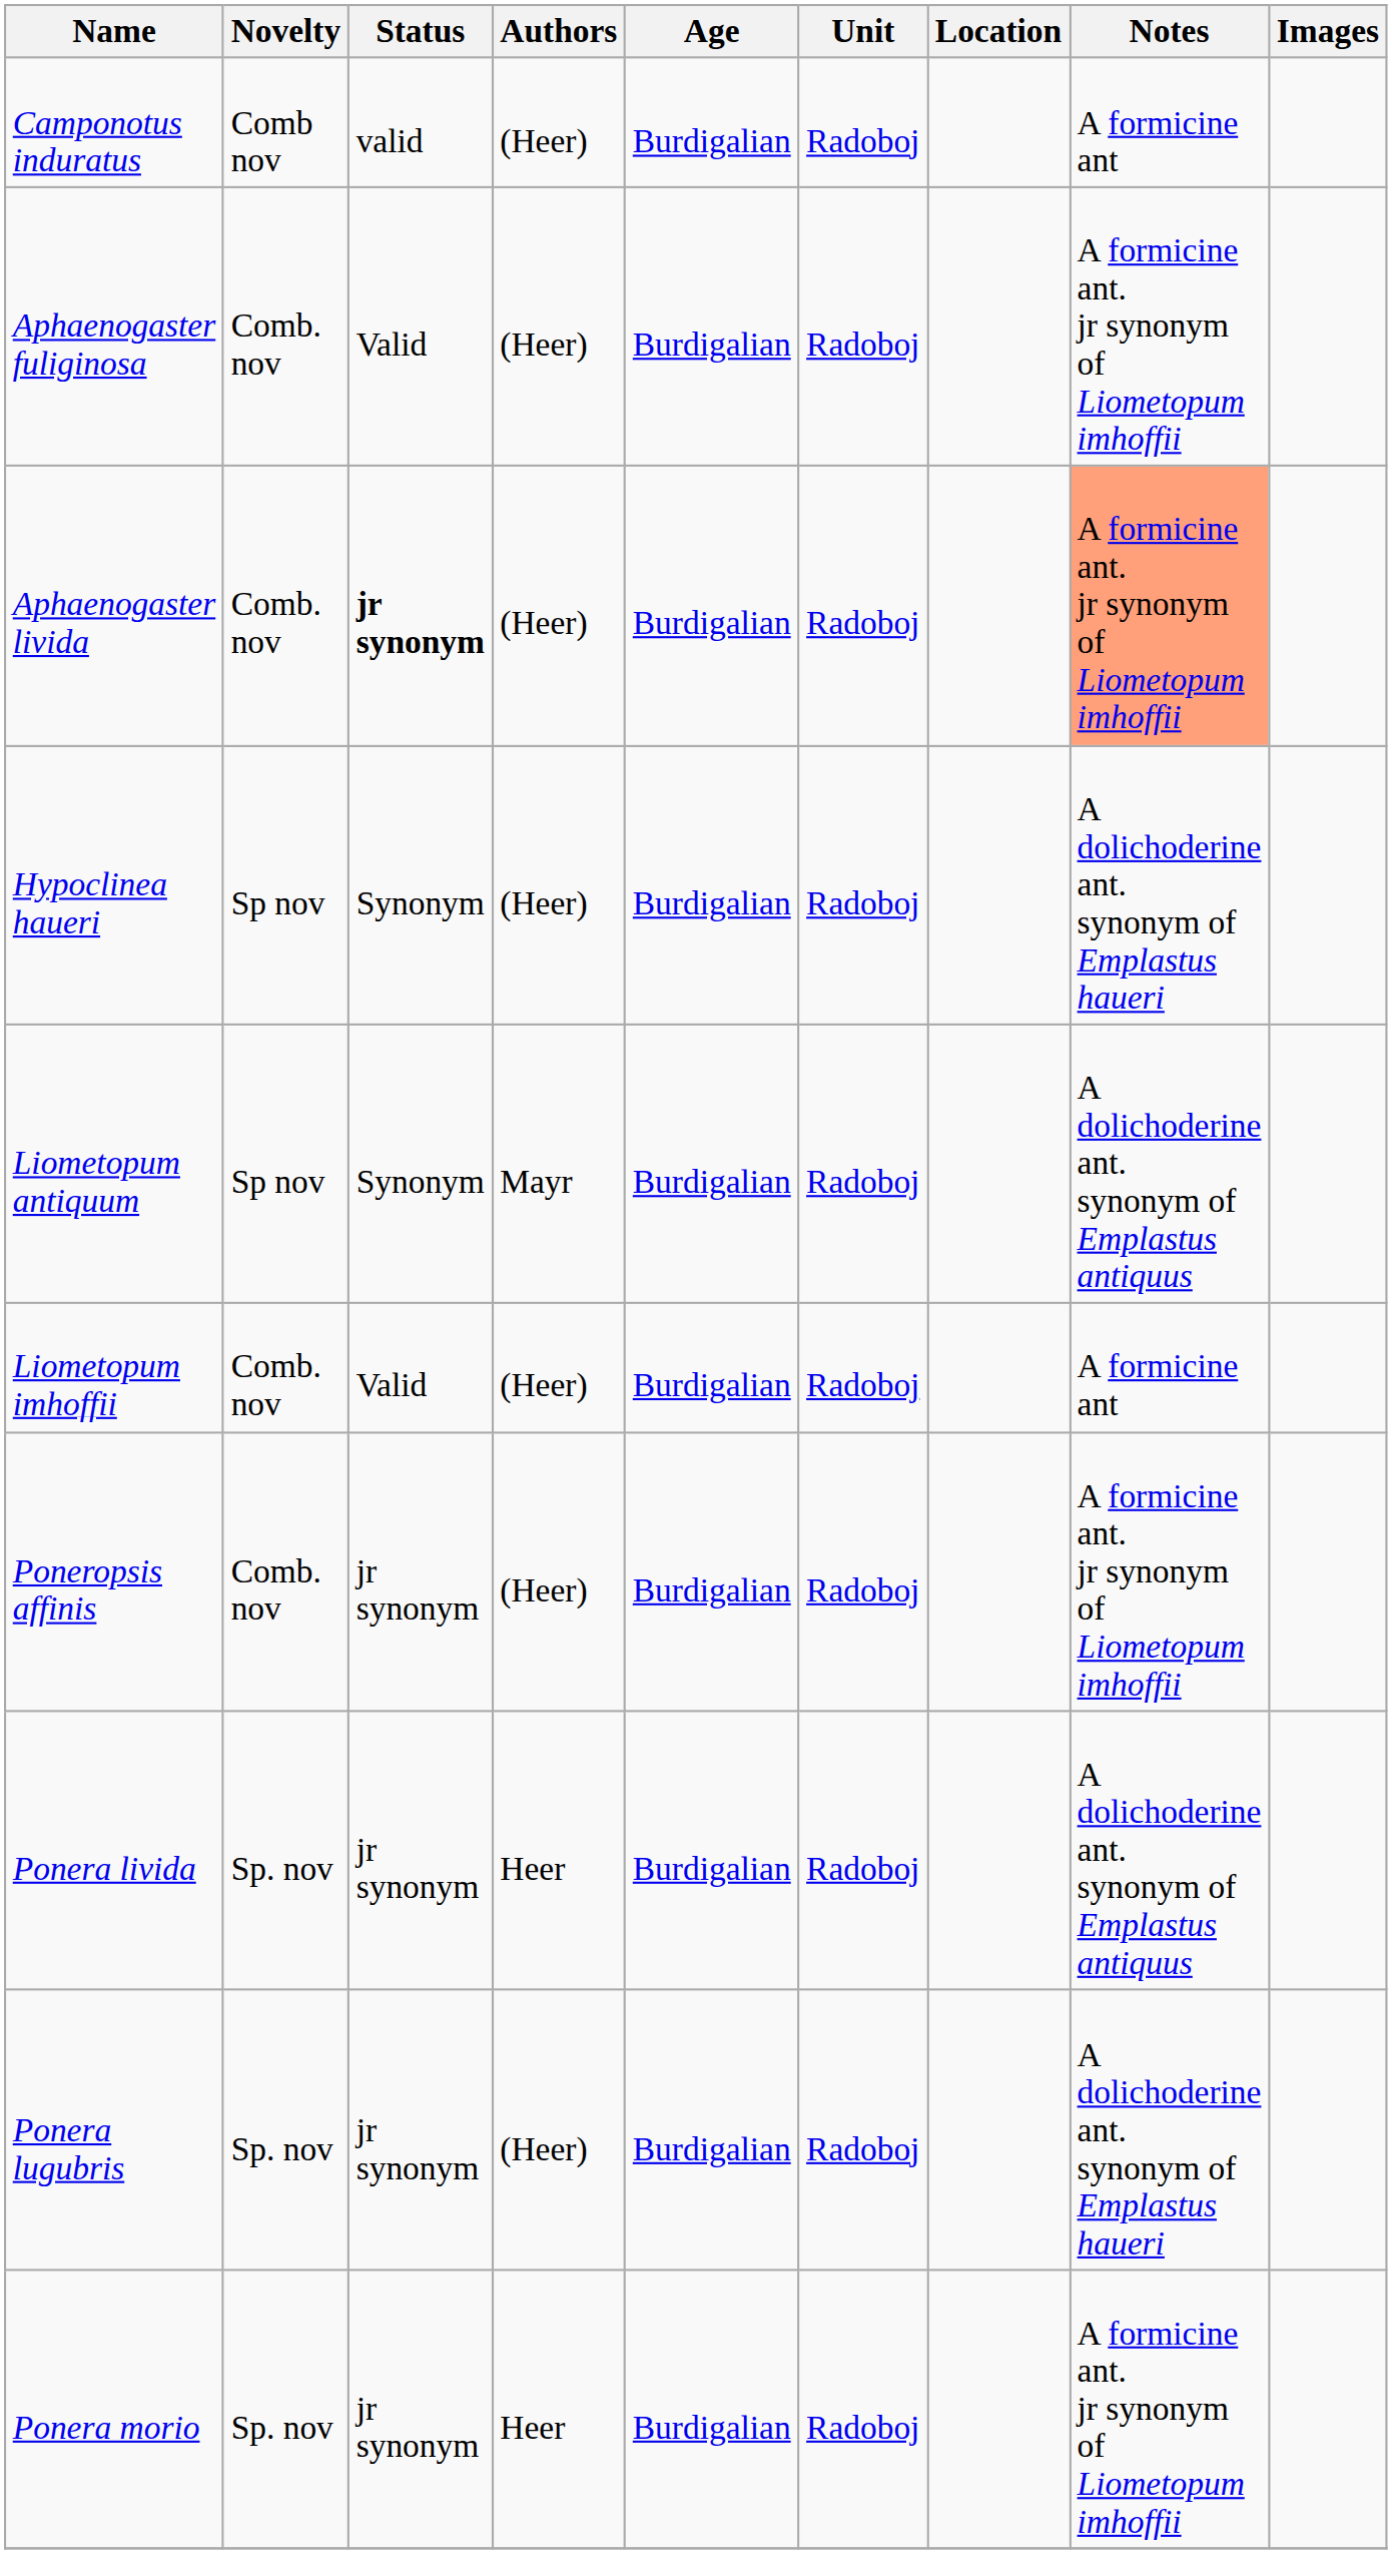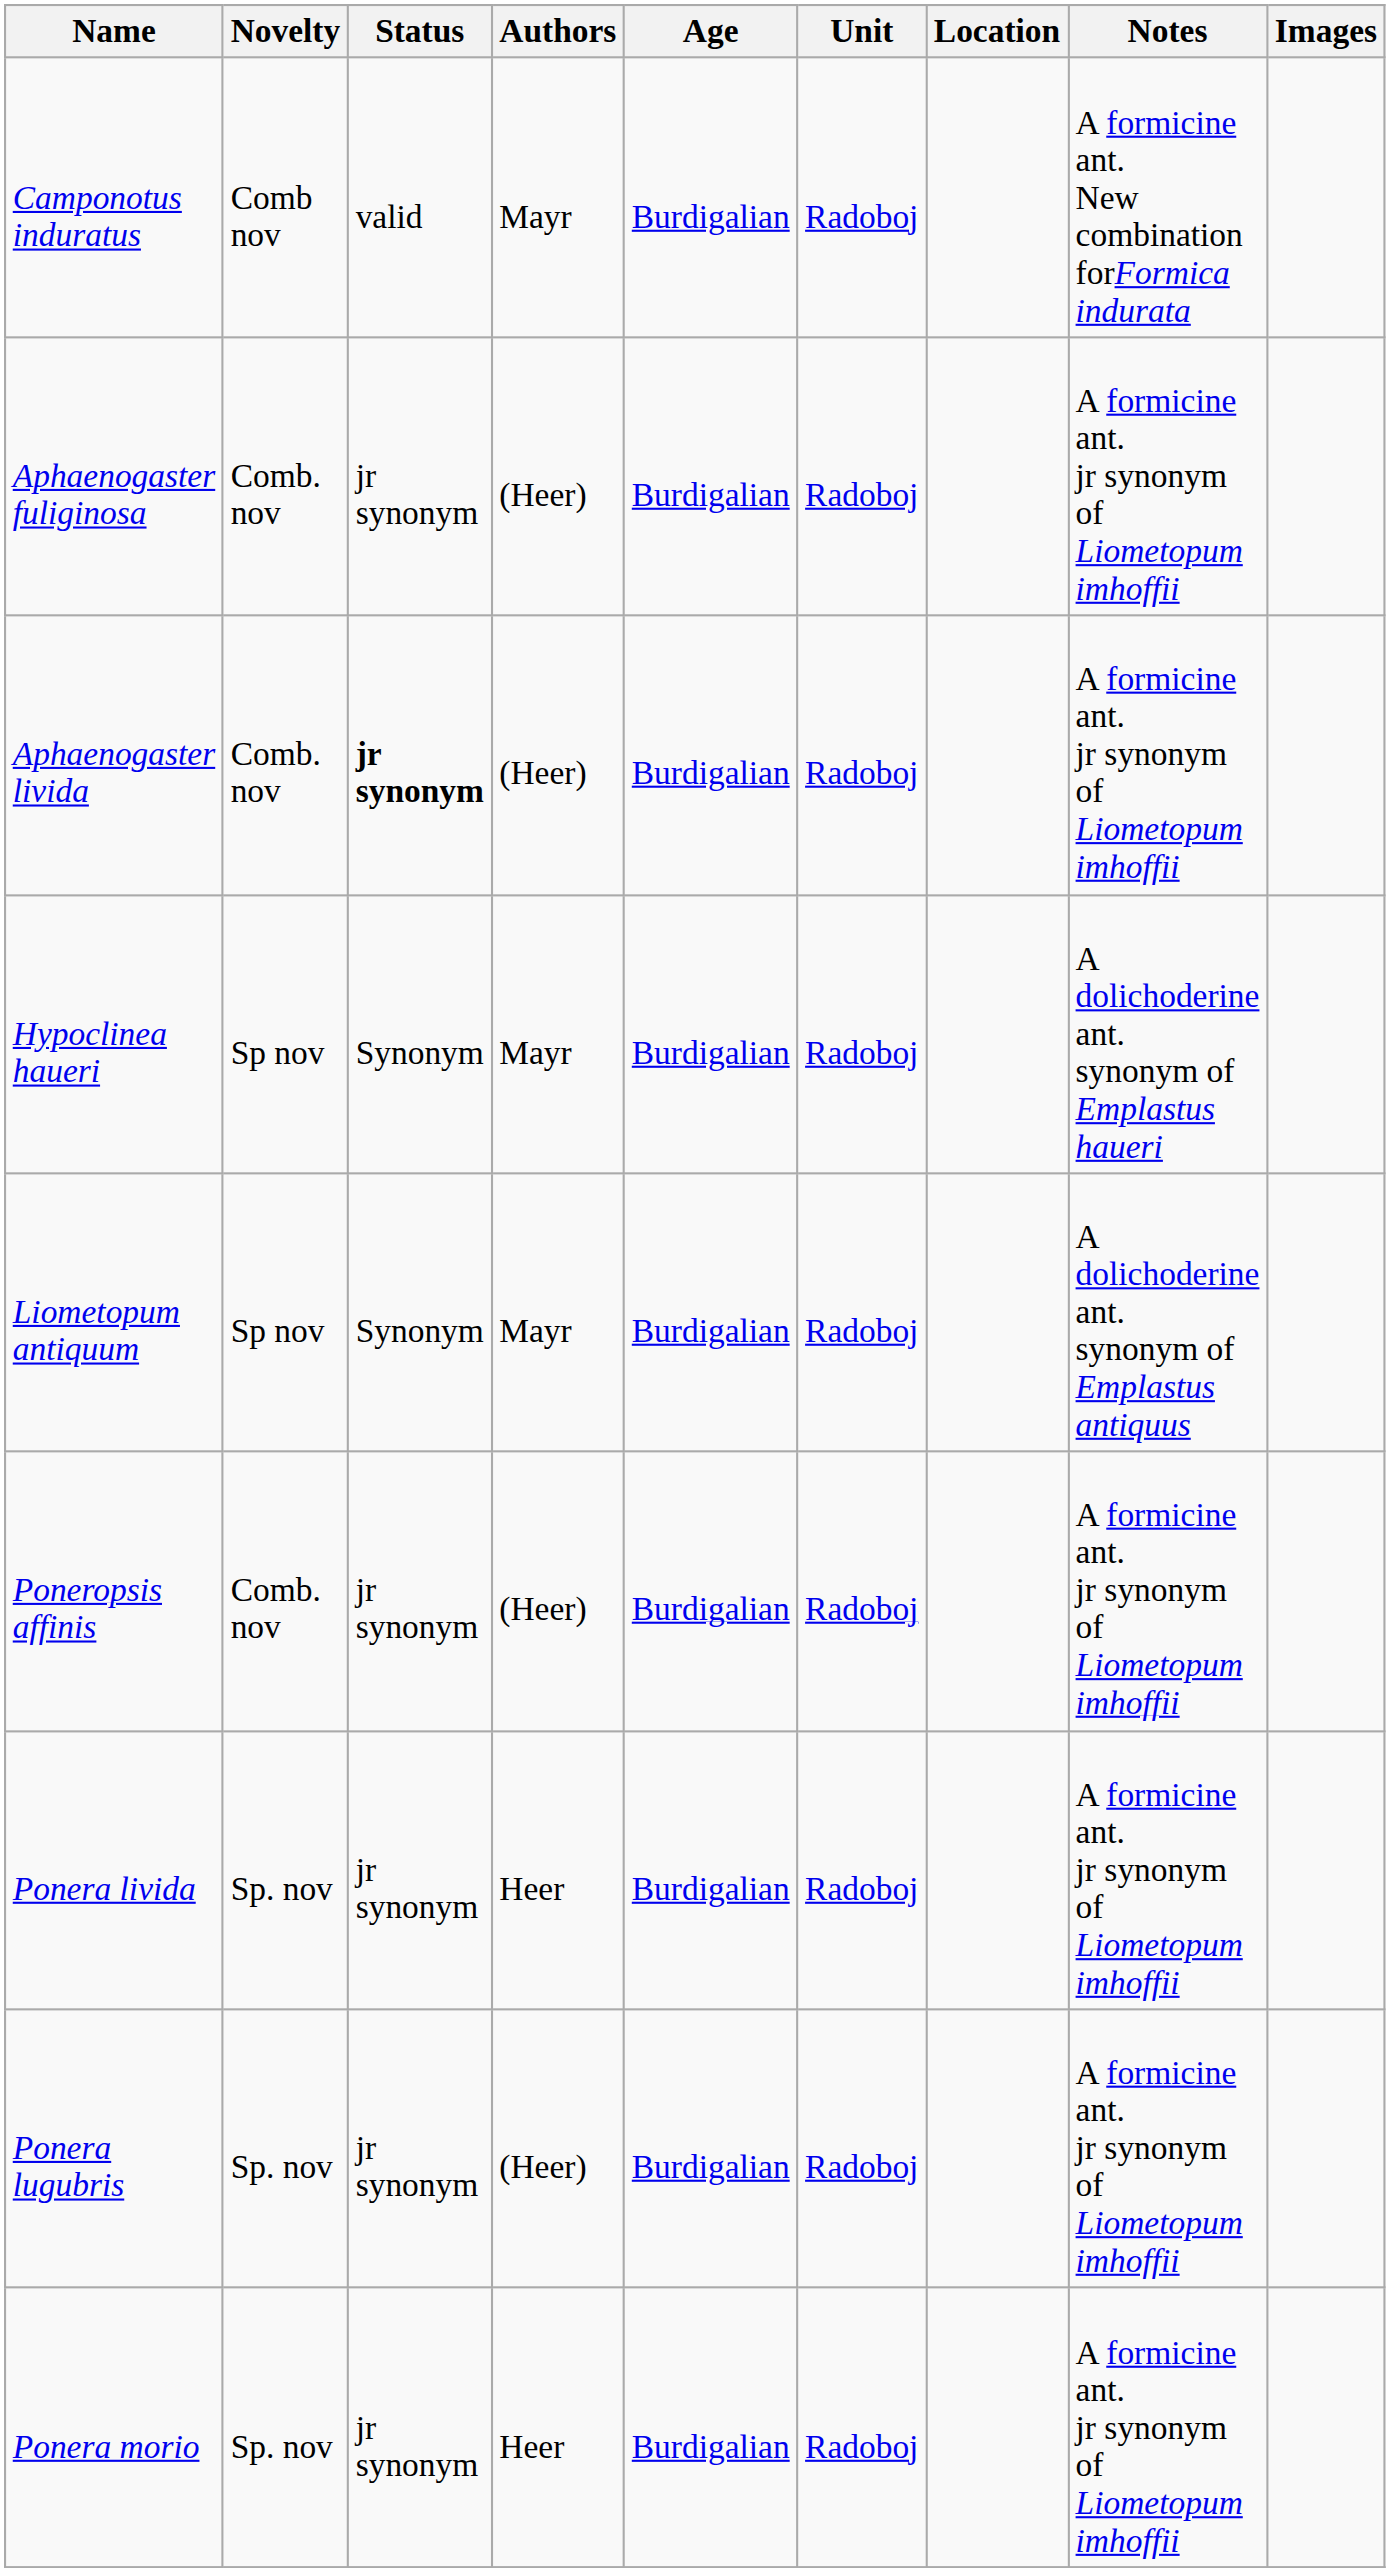Camponotus induratus | Authors: (Heer) -> Mayr
Camponotus induratus | Notes: A formicine ant -> A formicine ant. New combination forFormica indurata
Aphaenogaster fuliginosa | Status: Valid -> jr synonym
Aphaenogaster livida | Notes: lightsalmon background -> no background
Hypoclinea haueri | Authors: (Heer) -> Mayr
- row: Liometopum imhoffii | Comb. nov | Valid | (Heer) | Burdigalian | Radoboj | A formicine ant
Ponera livida | Notes: A dolichoderine ant. synonym of Emplastus antiquus -> A formicine ant. jr synonym of Liometopum imhoffii
Ponera lugubris | Notes: A dolichoderine ant. synonym of Emplastus haueri -> A formicine ant. jr synonym of Liometopum imhoffii
